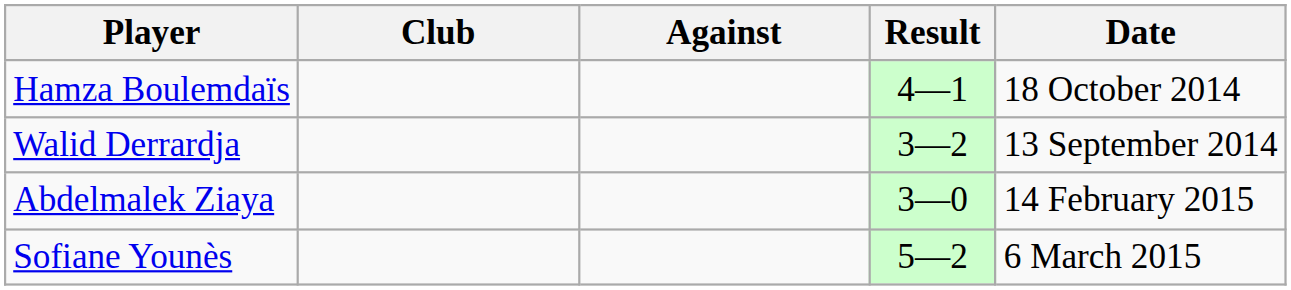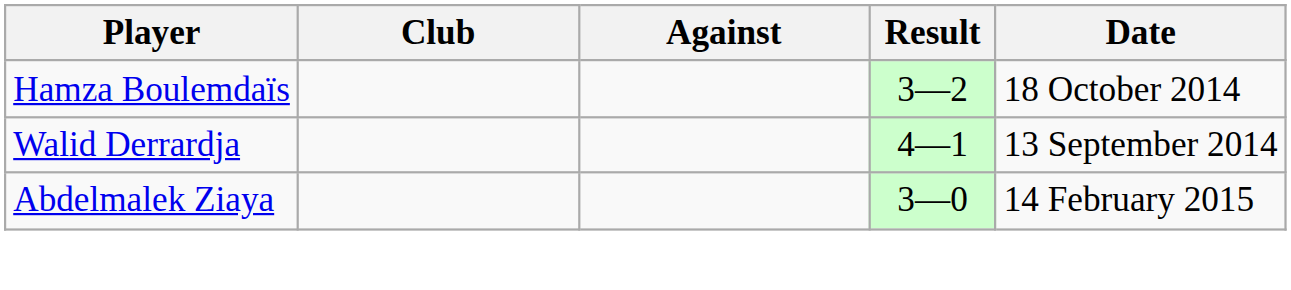Hamza Boulemdaïs | Result: 4—1 -> 3—2
Walid Derrardja | Result: 3—2 -> 4—1
- row: Sofiane Younès | 5—2 | 6 March 2015
